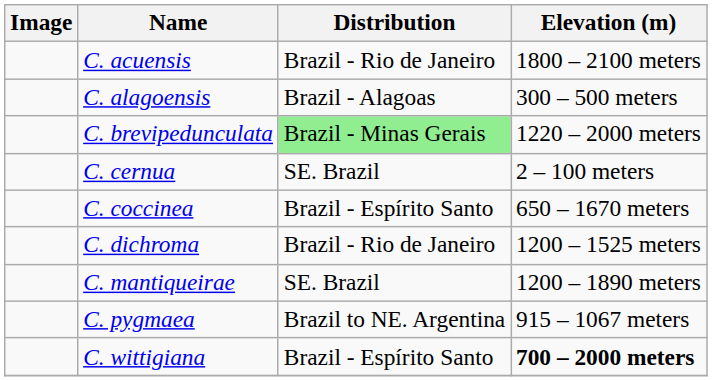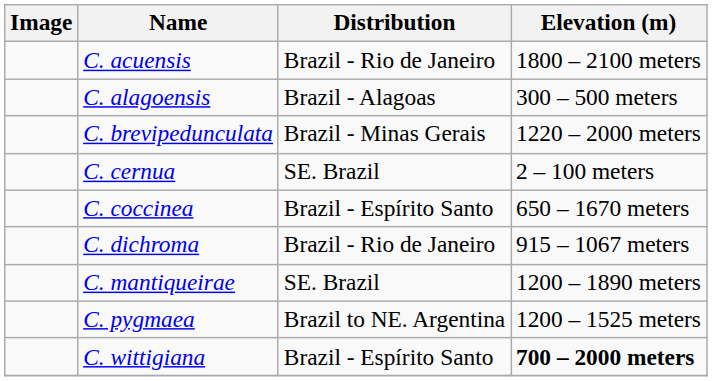C. brevipedunculata | Distribution: lightgreen background -> no background
C. dichroma | Elevation (m): 1200 – 1525 meters -> 915 – 1067 meters
C. pygmaea | Elevation (m): 915 – 1067 meters -> 1200 – 1525 meters
